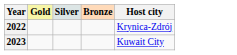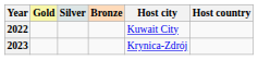+ column: Host country
2022 | Host city: Krynica-Zdrój -> Kuwait City
2023 | Host city: Kuwait City -> Krynica-Zdrój
